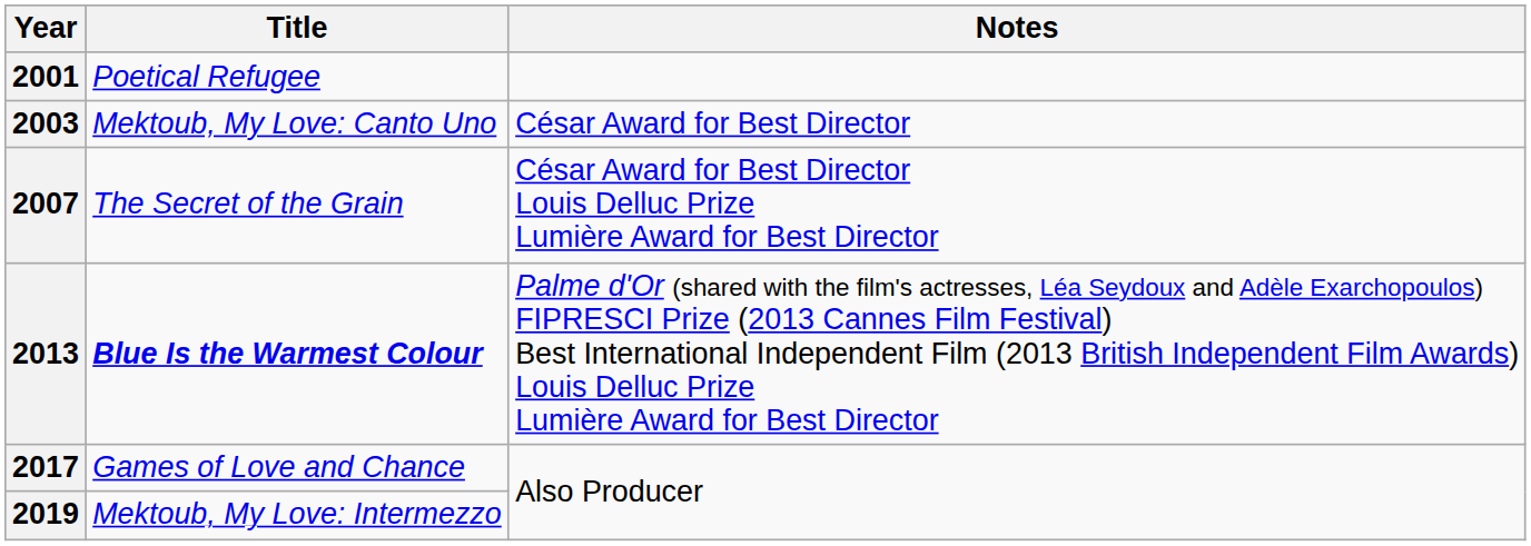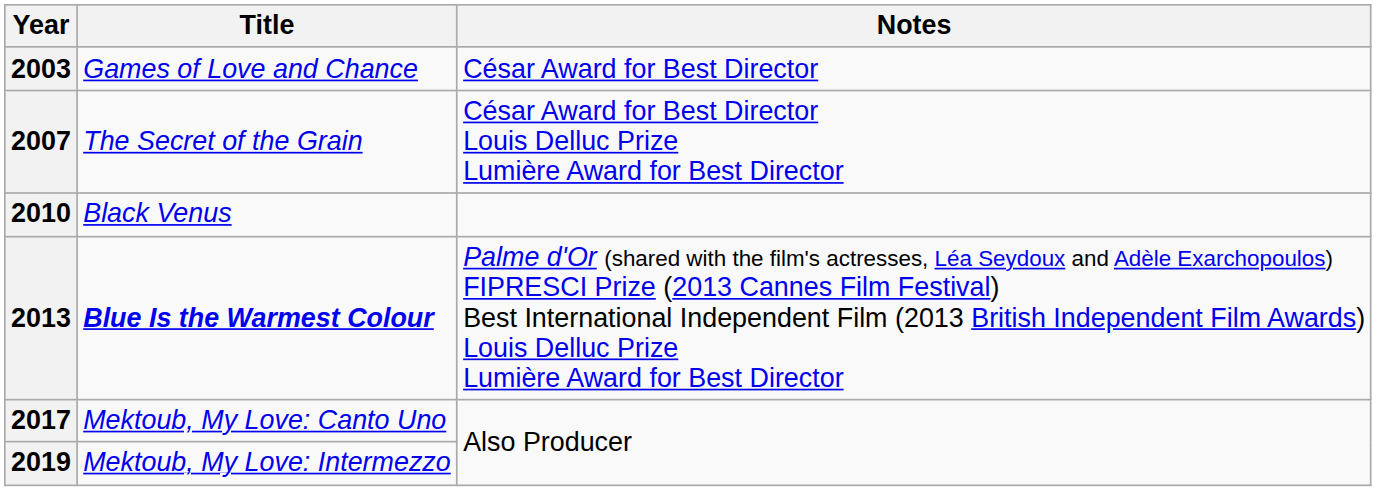- row: 2001 | Poetical Refugee
2003 | Title: Mektoub, My Love: Canto Uno -> Games of Love and Chance
+ row: 2010 | Black Venus
2017 | Title: Games of Love and Chance -> Mektoub, My Love: Canto Uno
